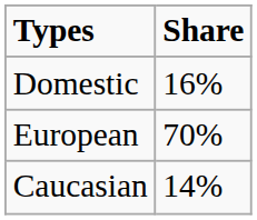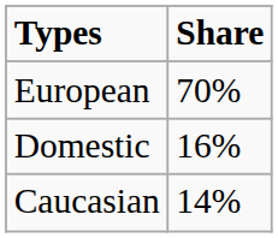rows swapped: European <-> Domestic
